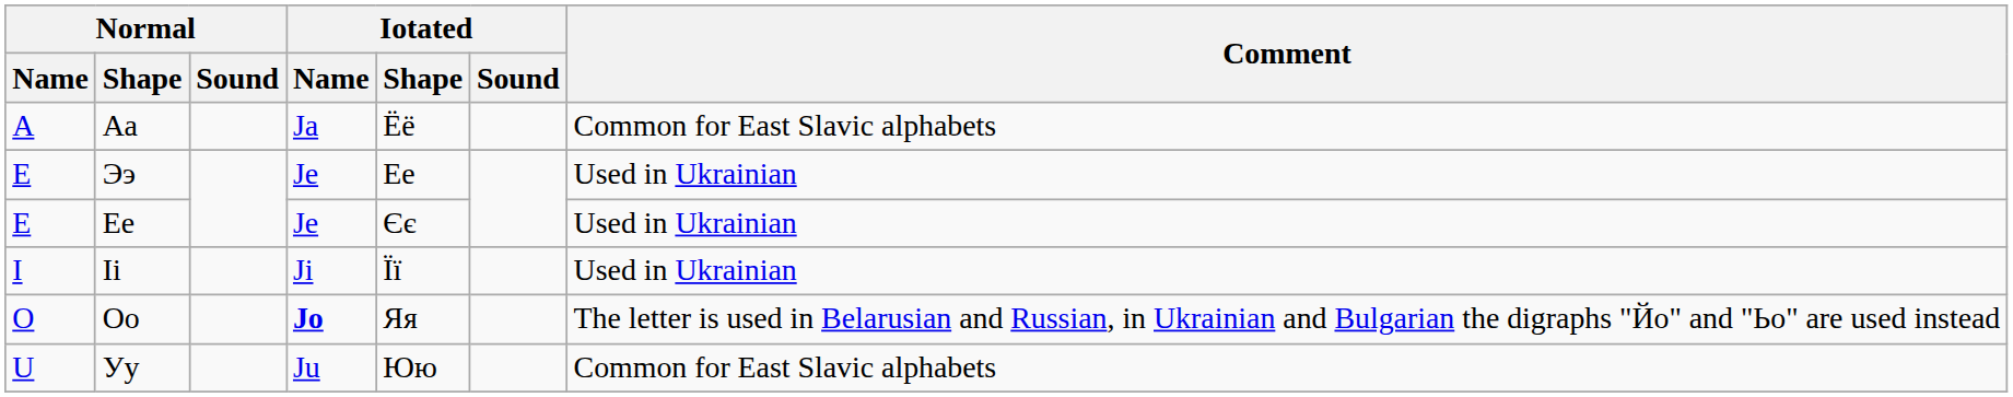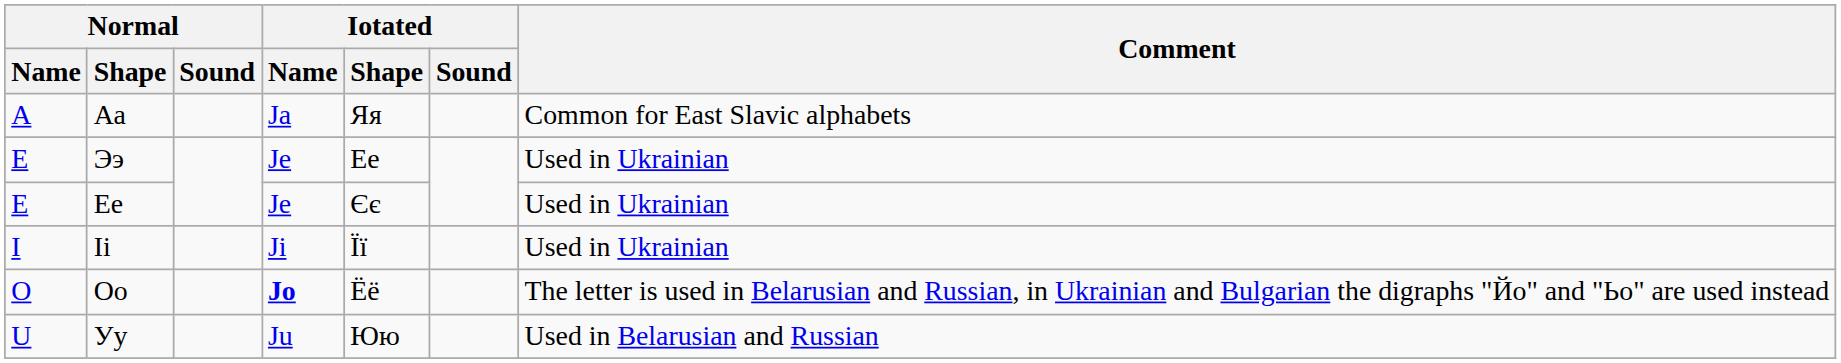Аа | Iotated / Shape: Ёё -> Яя
Оо | Iotated / Shape: Яя -> Ёё
Уу | Comment: Common for East Slavic alphabets -> Used in Belarusian and Russian
